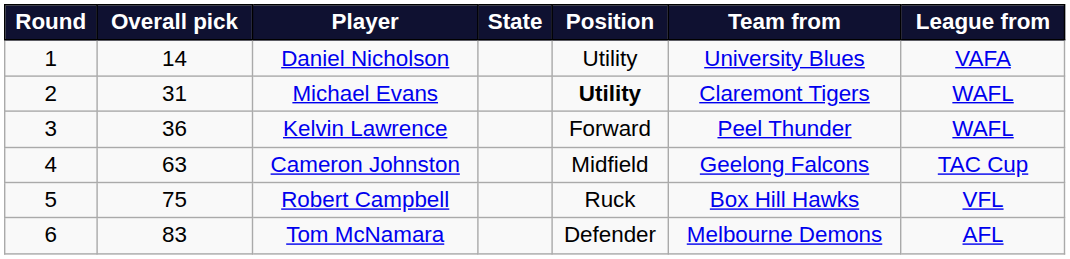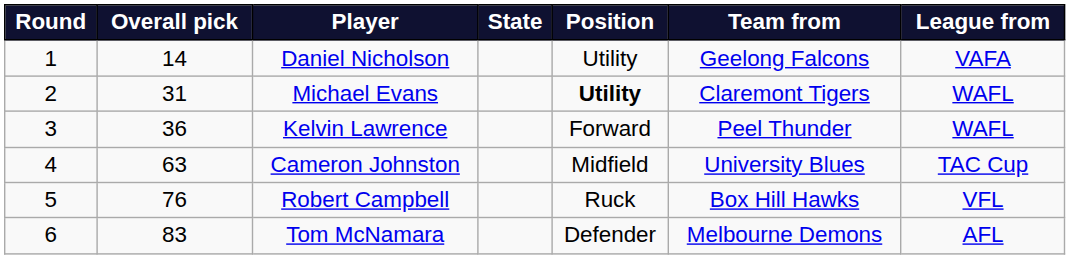Daniel Nicholson | Team from: University Blues -> Geelong Falcons
Cameron Johnston | Team from: Geelong Falcons -> University Blues
Robert Campbell | Overall pick: 75 -> 76
